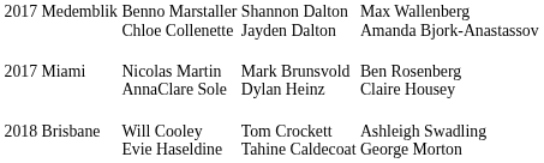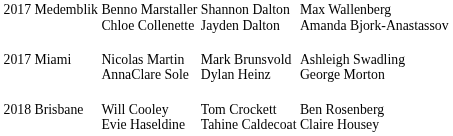2017 Miami | column 4: Ben Rosenberg Claire Housey -> Ashleigh Swadling George Morton
2018 Brisbane | column 4: Ashleigh Swadling George Morton -> Ben Rosenberg Claire Housey
